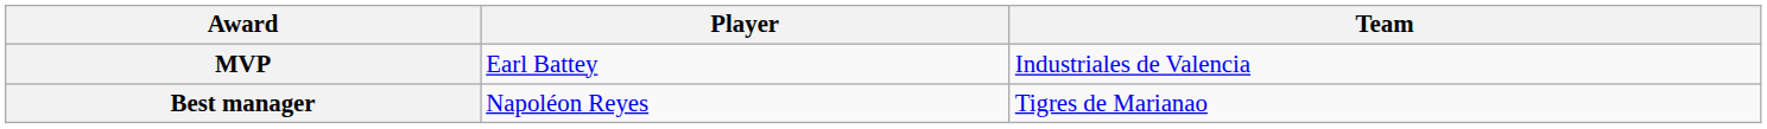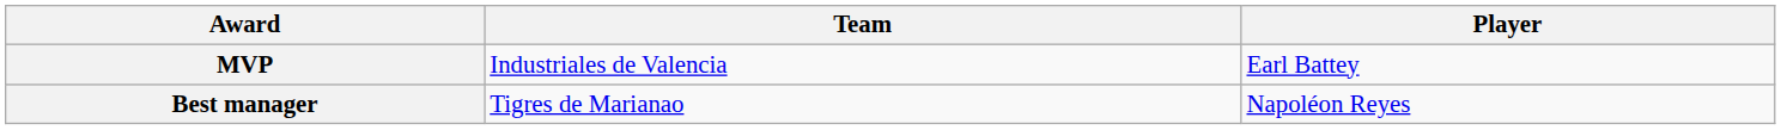columns swapped: Player <-> Team
